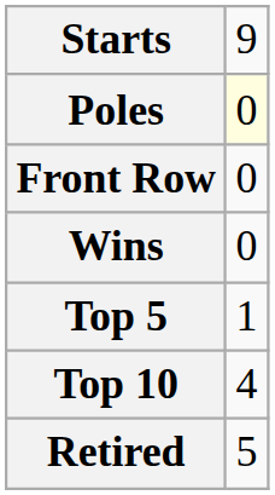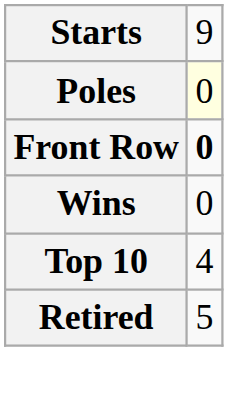Front Row | column 2: normal -> bold
- row: Top 5 | 1
